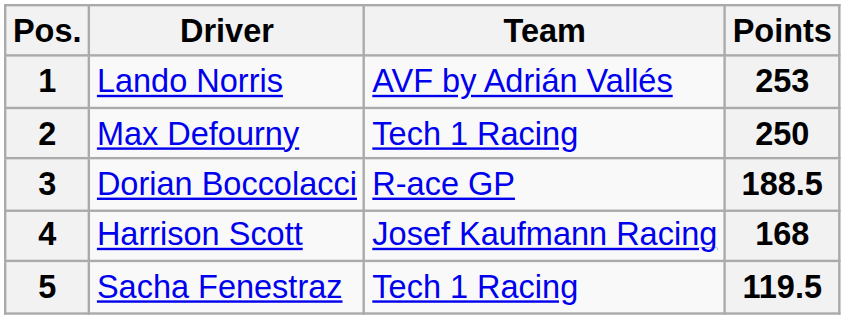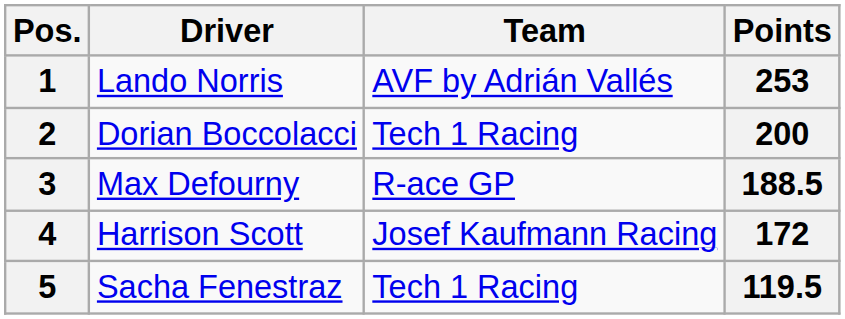2 | Driver: Max Defourny -> Dorian Boccolacci
2 | Points: 250 -> 200
3 | Driver: Dorian Boccolacci -> Max Defourny
4 | Points: 168 -> 172
